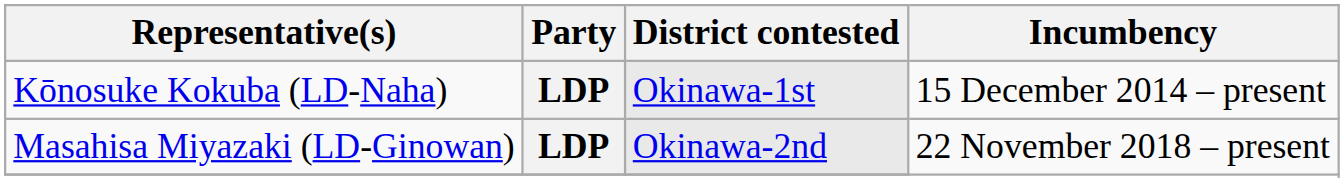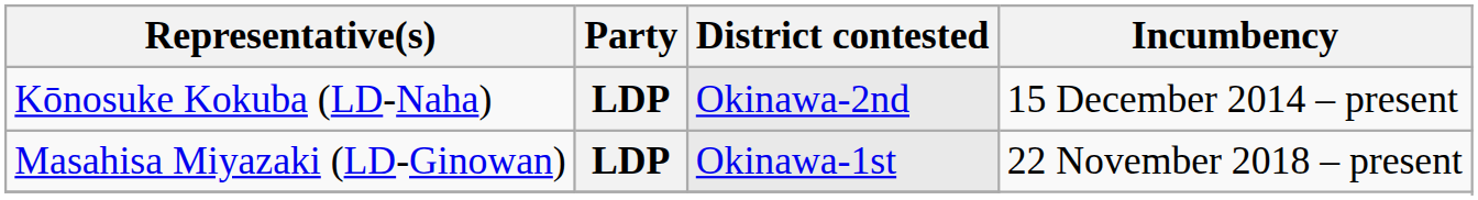Kōnosuke Kokuba (LD-Naha) | District contested: Okinawa-1st -> Okinawa-2nd
Masahisa Miyazaki (LD-Ginowan) | District contested: Okinawa-2nd -> Okinawa-1st
